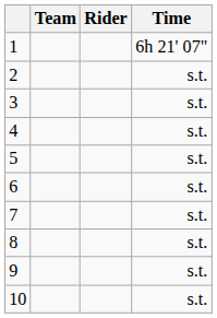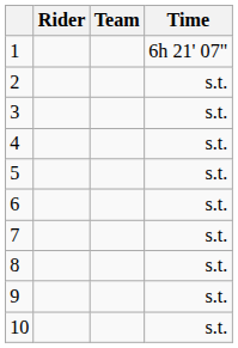columns swapped: Rider <-> Team
